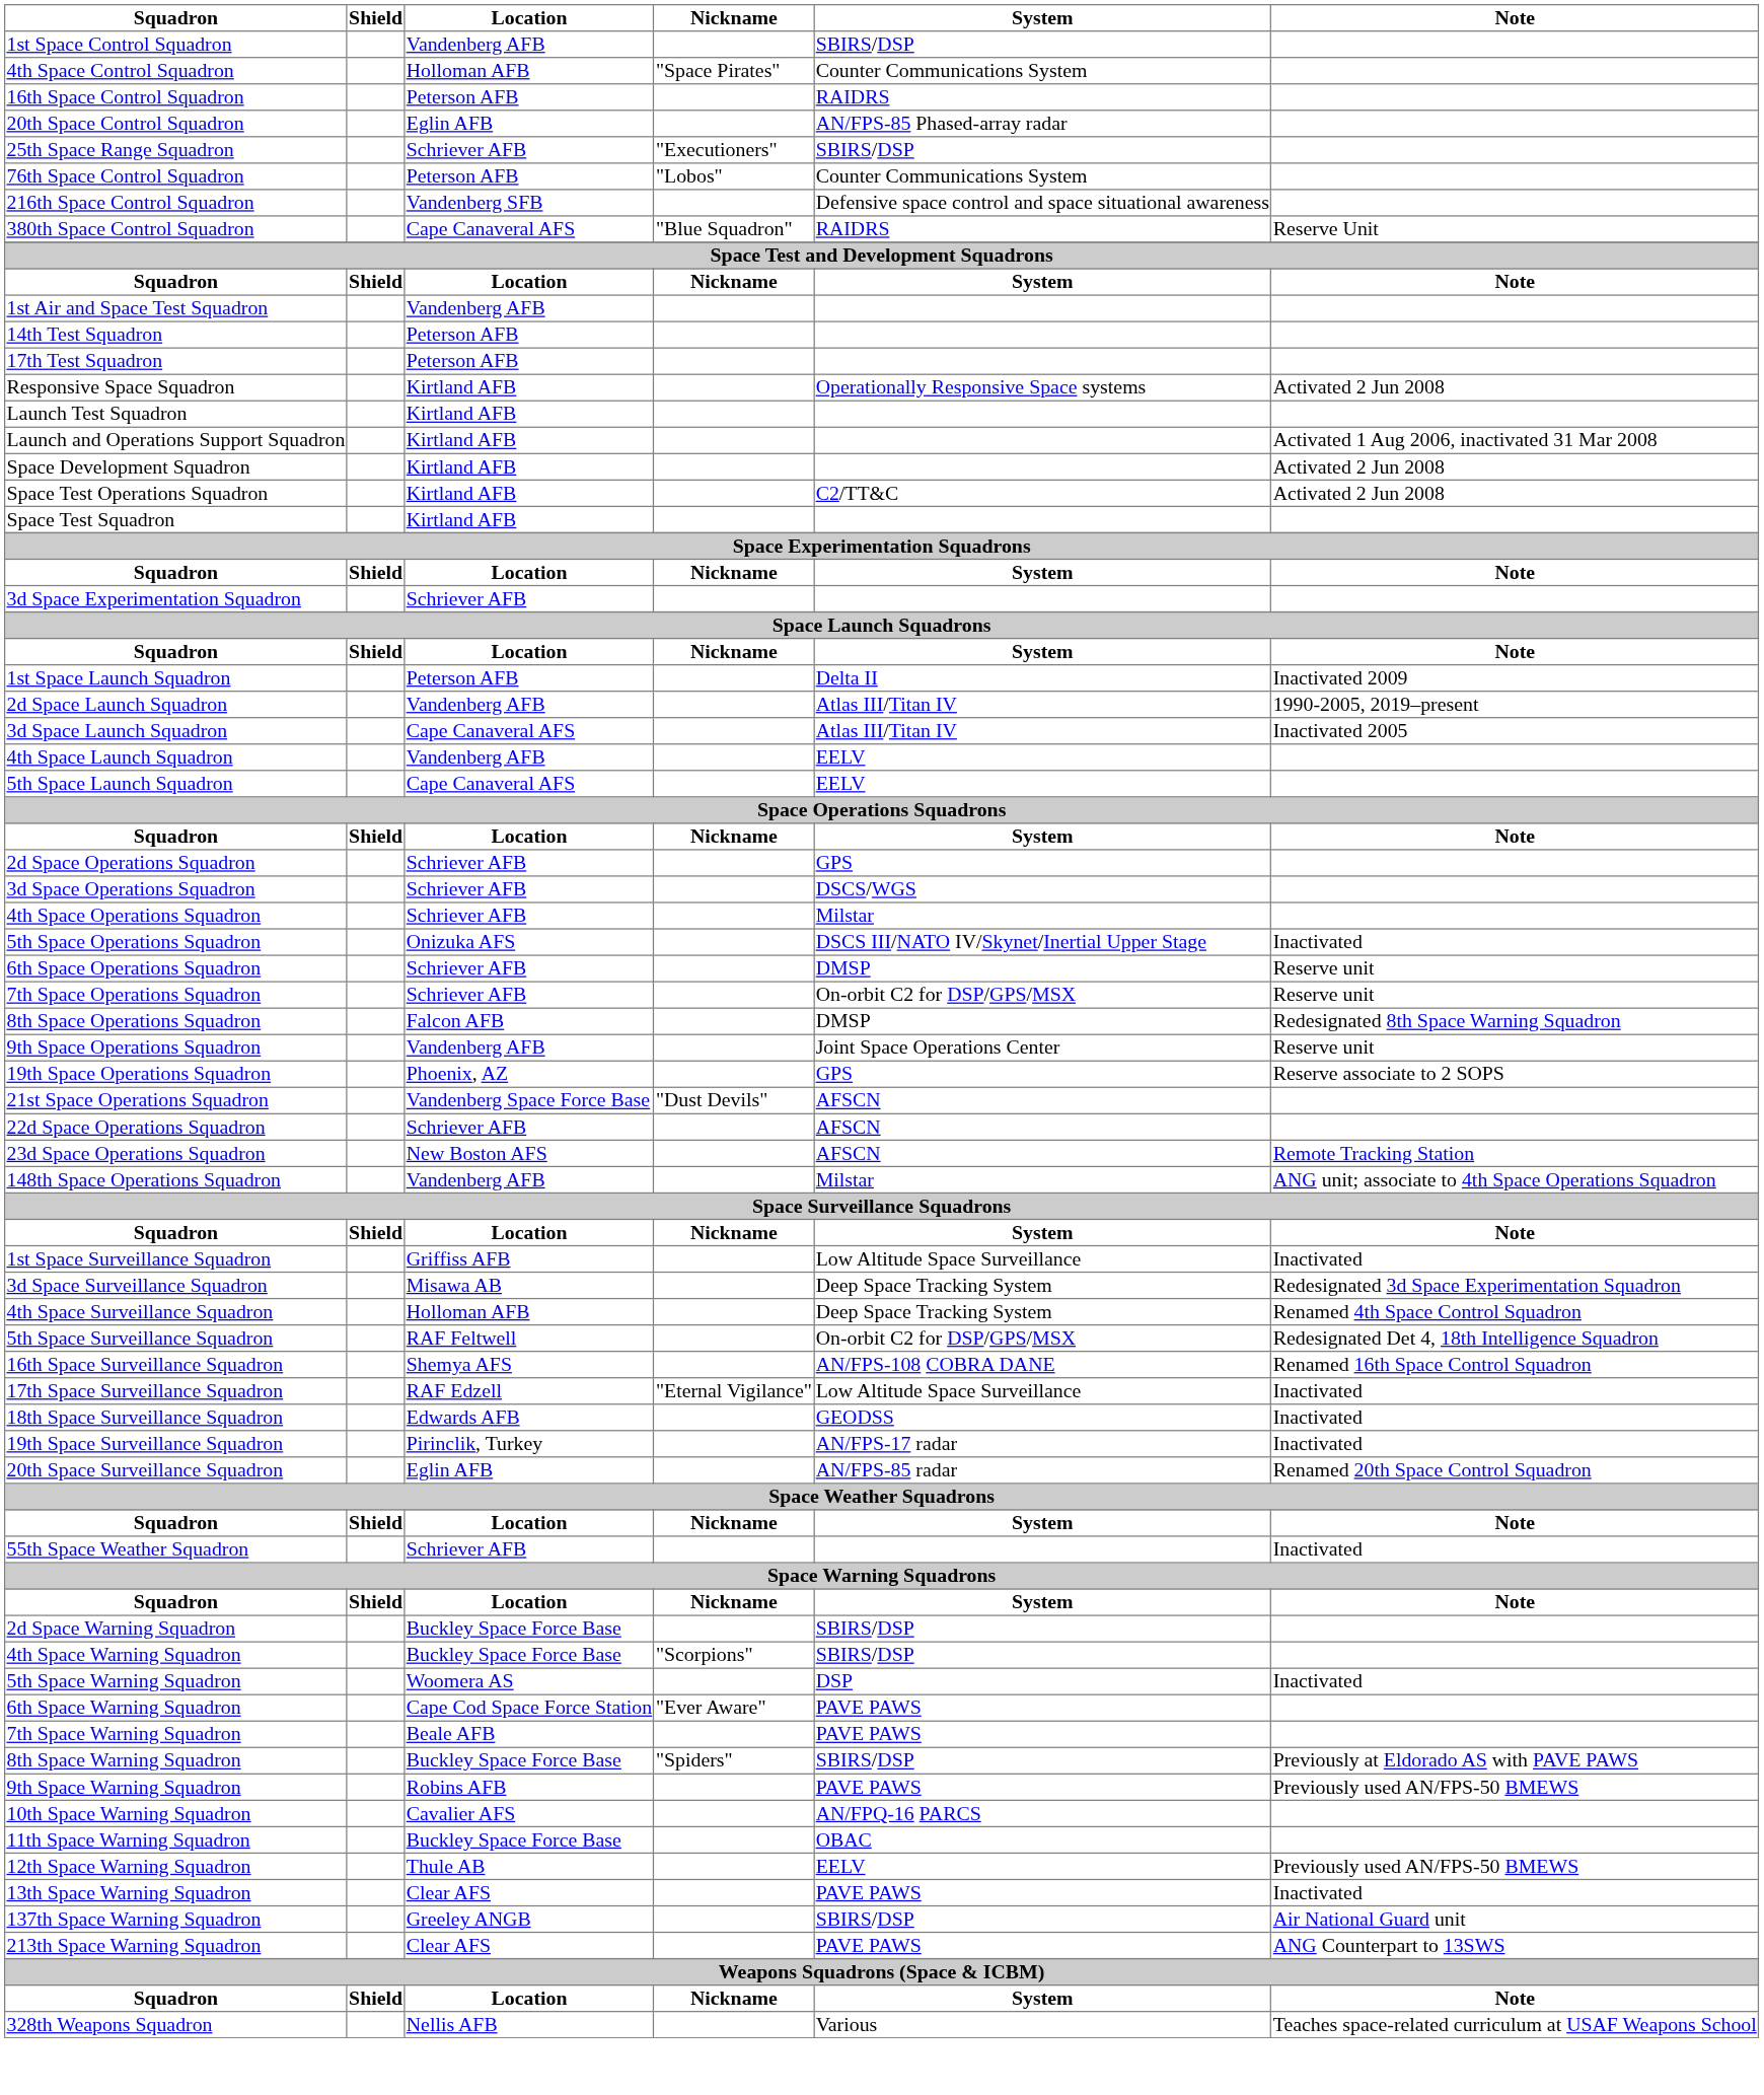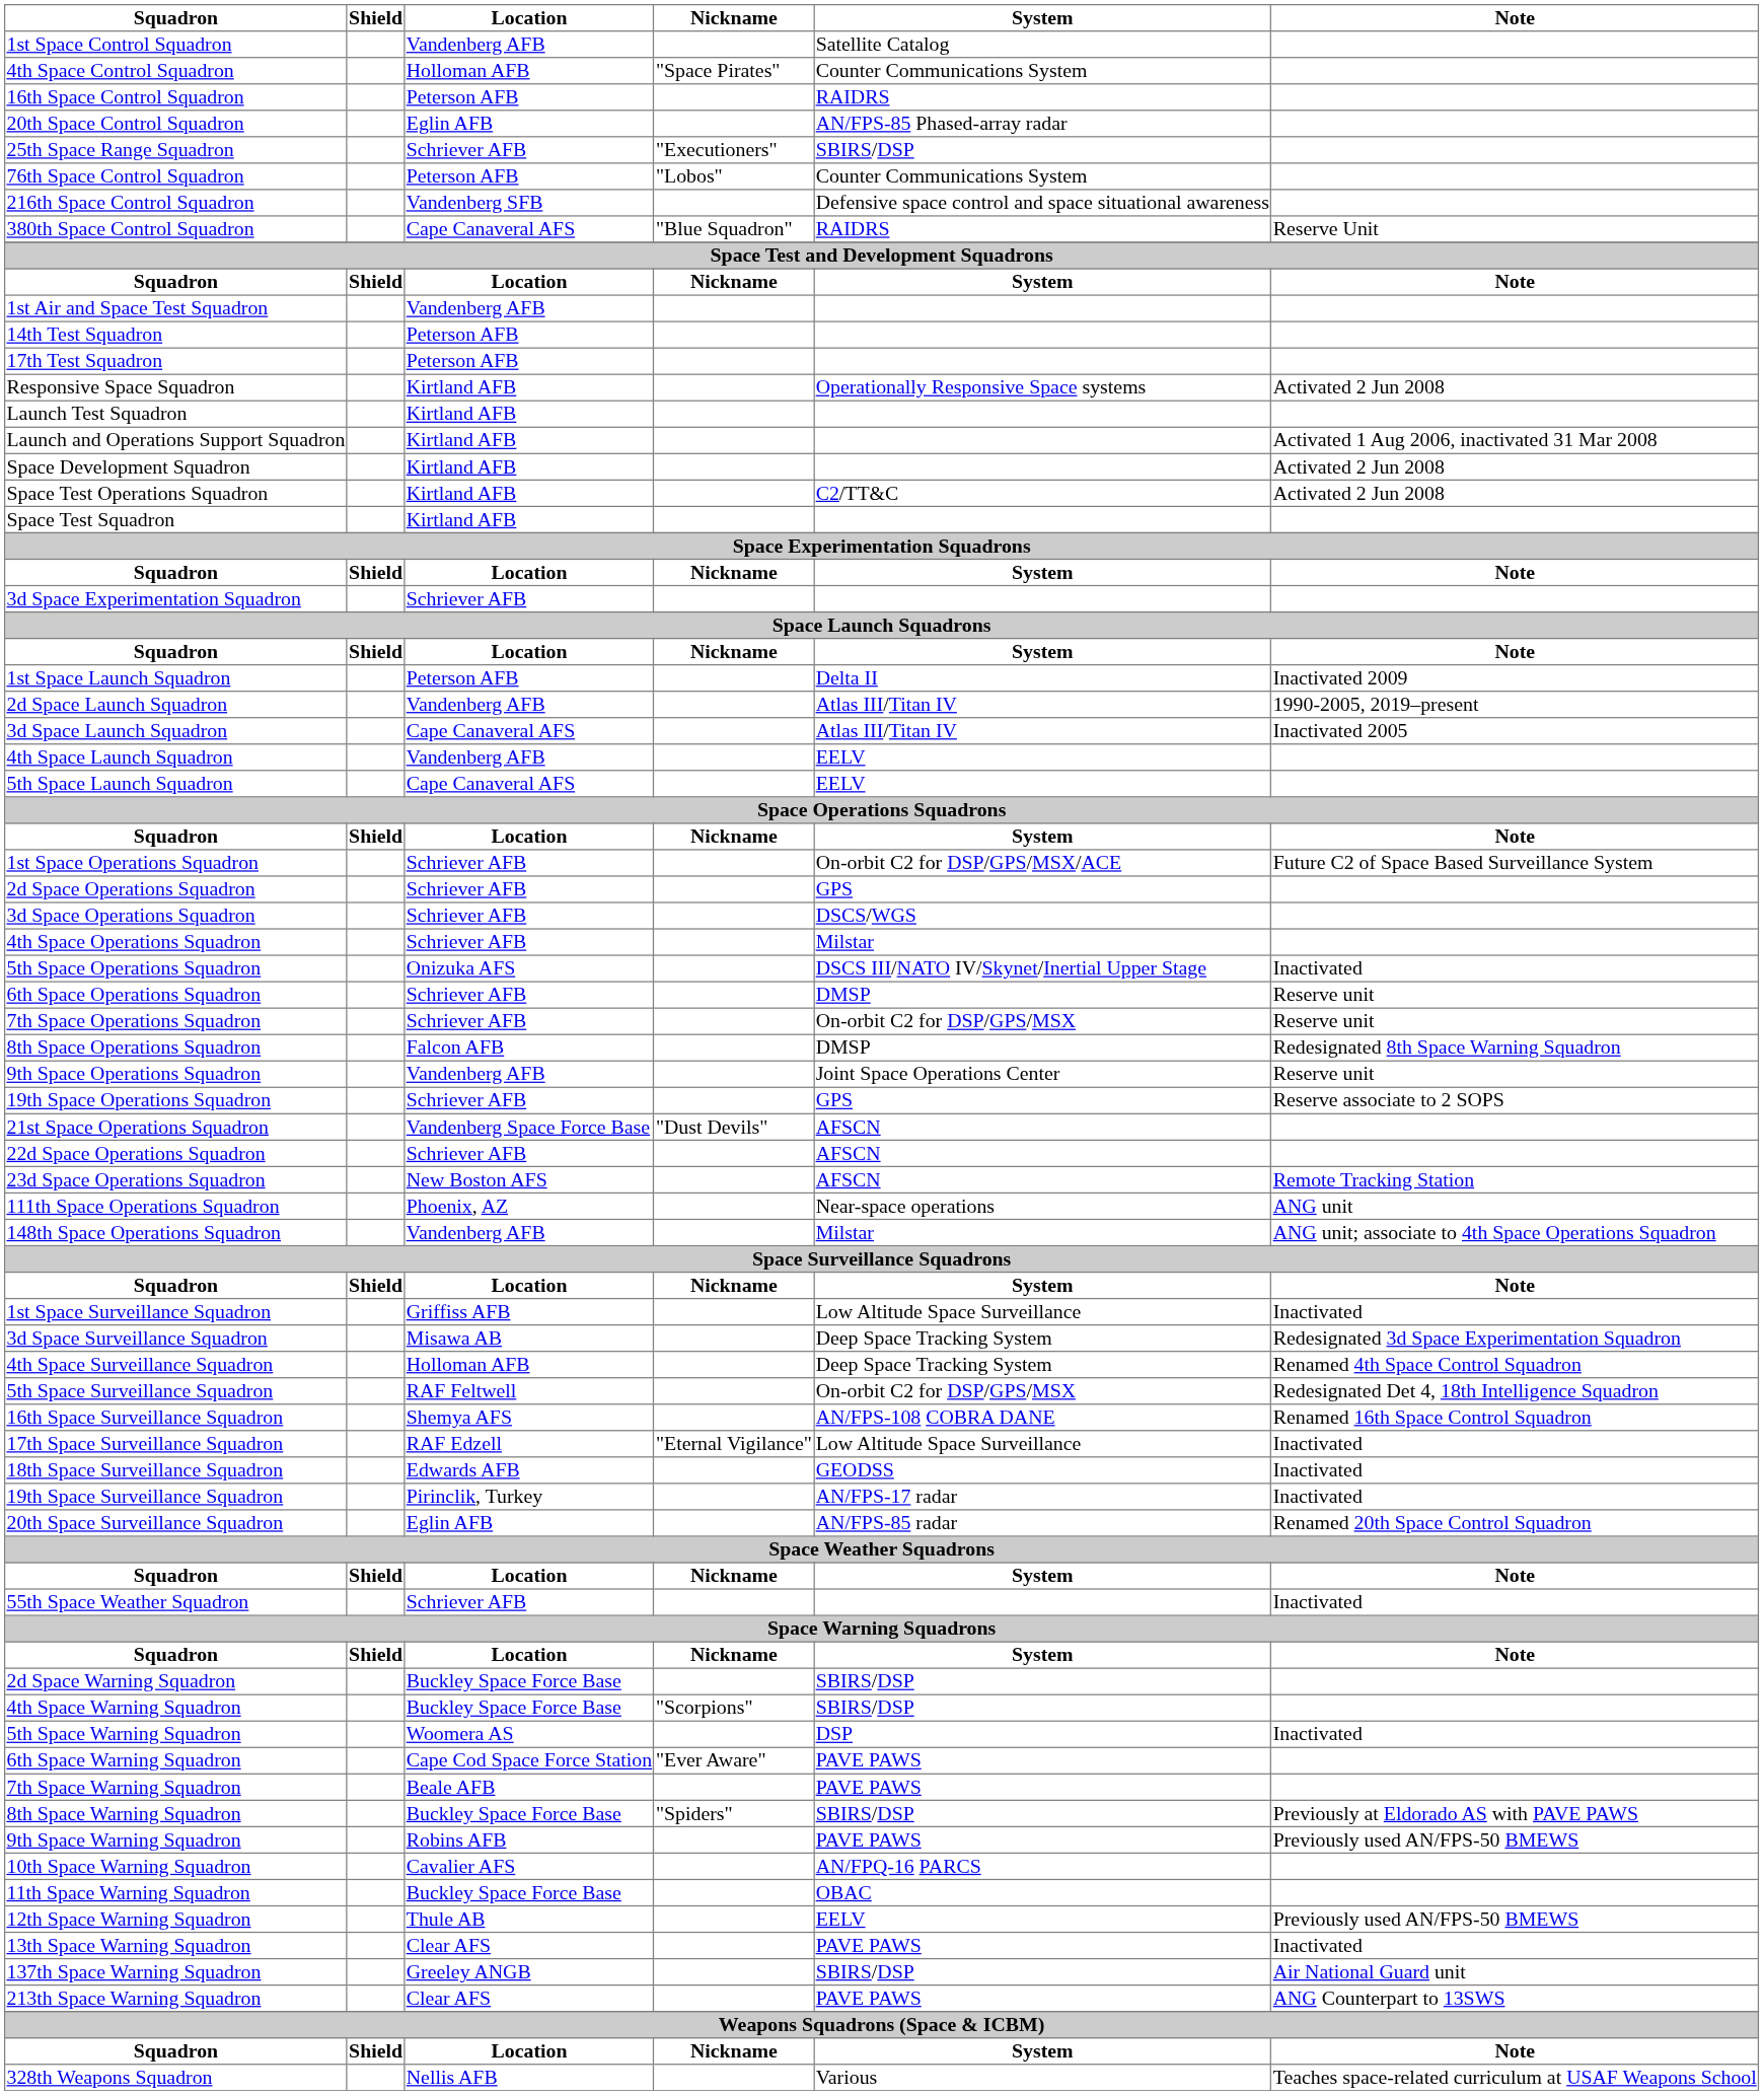1st Space Control Squadron | System: SBIRS/DSP -> Satellite Catalog
+ row: 1st Space Operations Squadron | Schriever AFB | On-orbit C2 for DSP/GPS/MSX/ACE | Future C2 of Space Based Surveillance System
19th Space Operations Squadron | Location: Phoenix, AZ -> Schriever AFB
+ row: 111th Space Operations Squadron | Phoenix, AZ | Near-space operations | ANG unit
